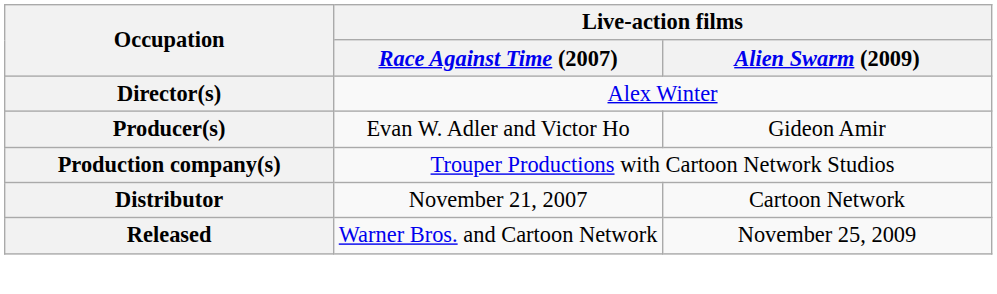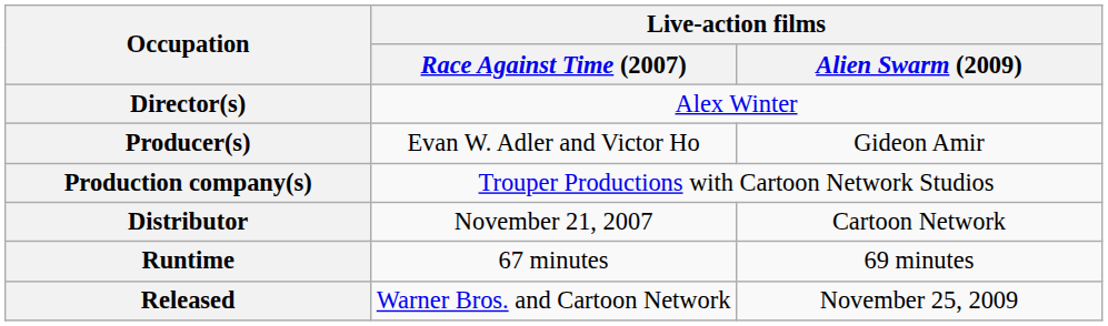+ row: Runtime | 67 minutes | 69 minutes
